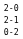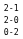rows swapped: 2-1 <-> 2-0
